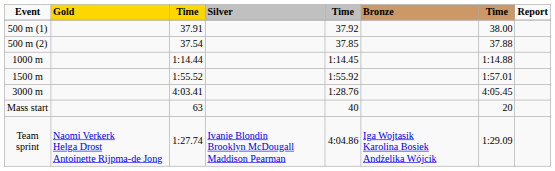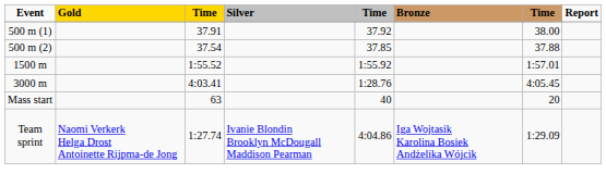- row: 1000 m | 1:14.44 | 1:14.45 | 1:14.88
